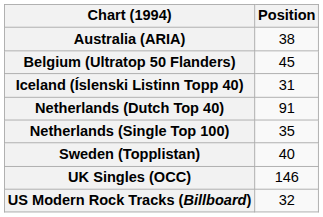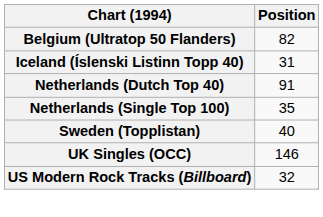- row: Australia (ARIA) | 38
Belgium (Ultratop 50 Flanders) | Position: 45 -> 82
